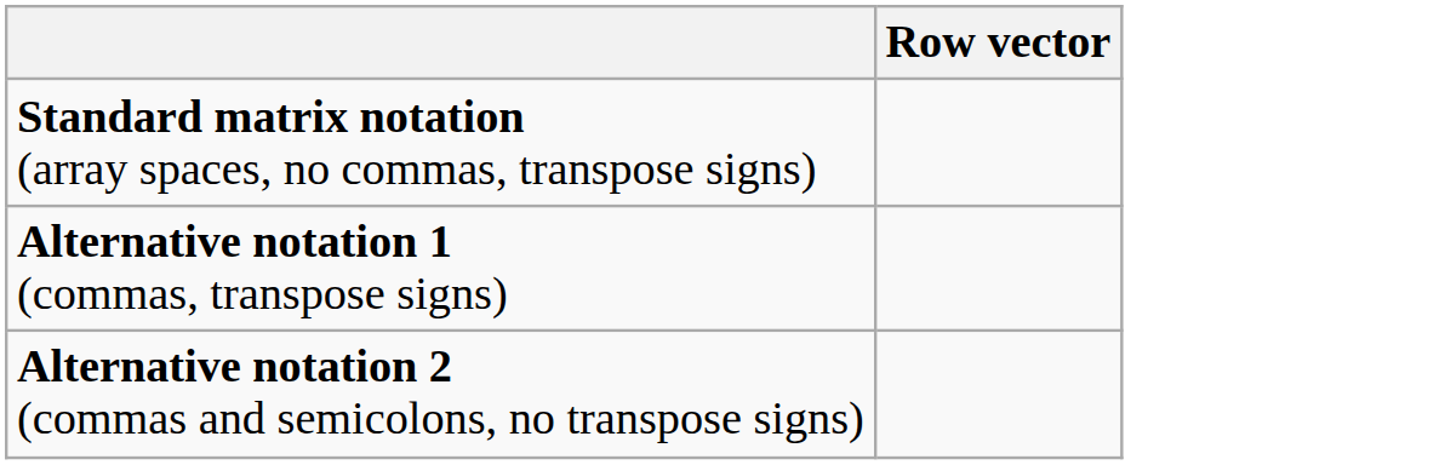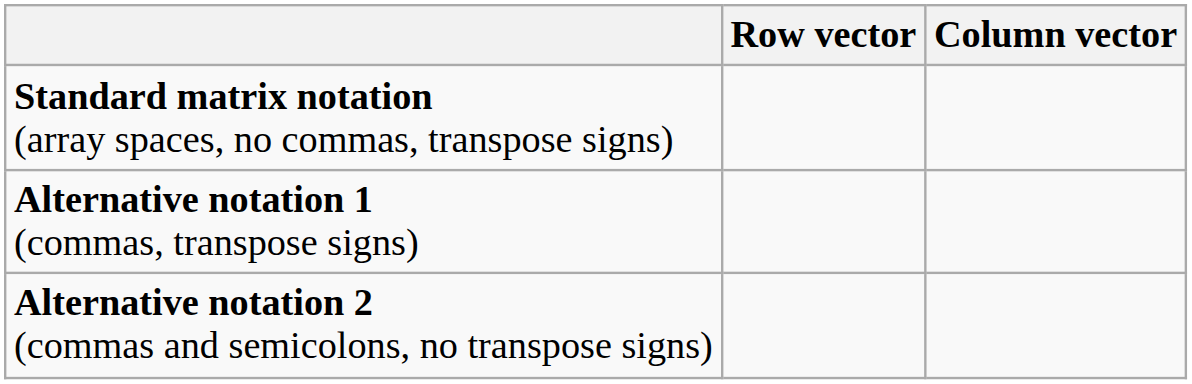+ column: Column vector
